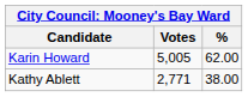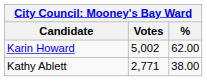Karin Howard | Votes: 5,005 -> 5,002
